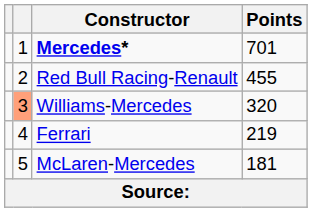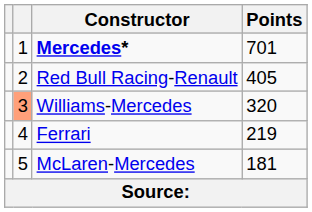Red Bull Racing-Renault | Points: 455 -> 405
